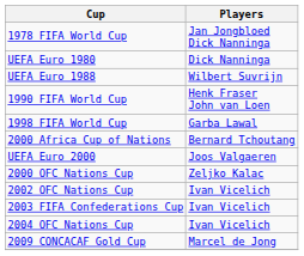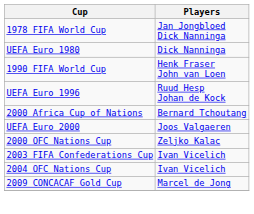- row: UEFA Euro 1988 | Wilbert Suvrijn
+ row: UEFA Euro 1996 | Ruud Hesp Johan de Kock
- row: 1998 FIFA World Cup | Garba Lawal
- row: 2002 OFC Nations Cup | Ivan Vicelich
